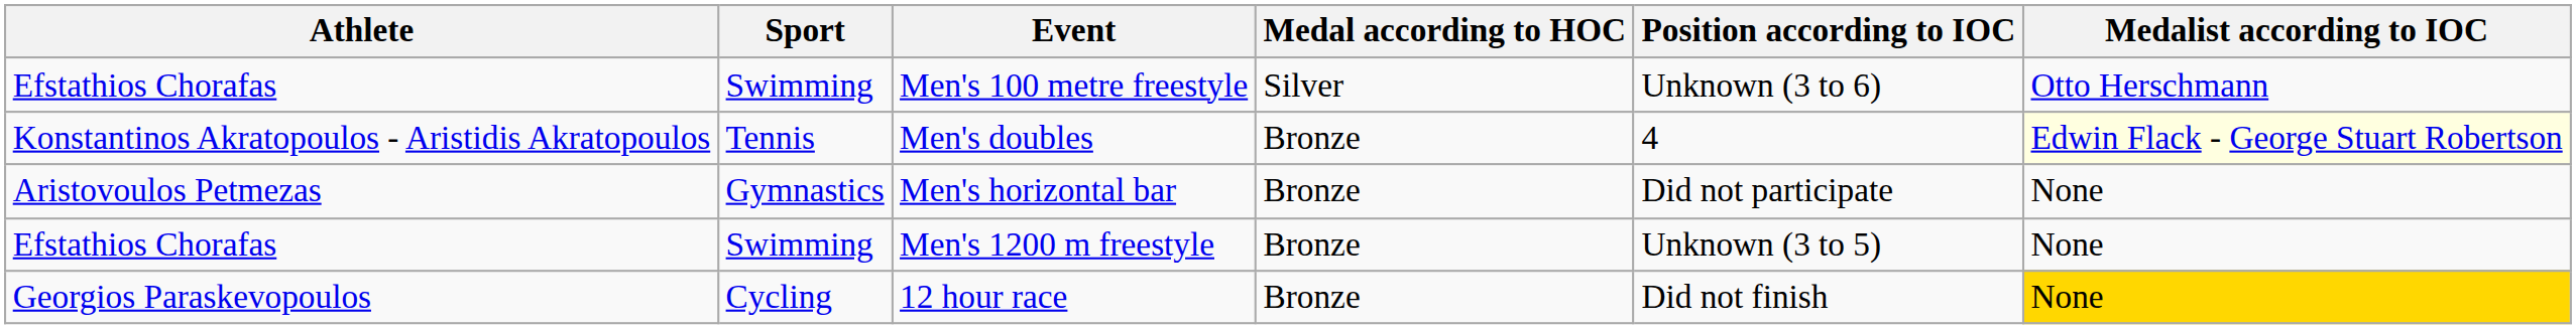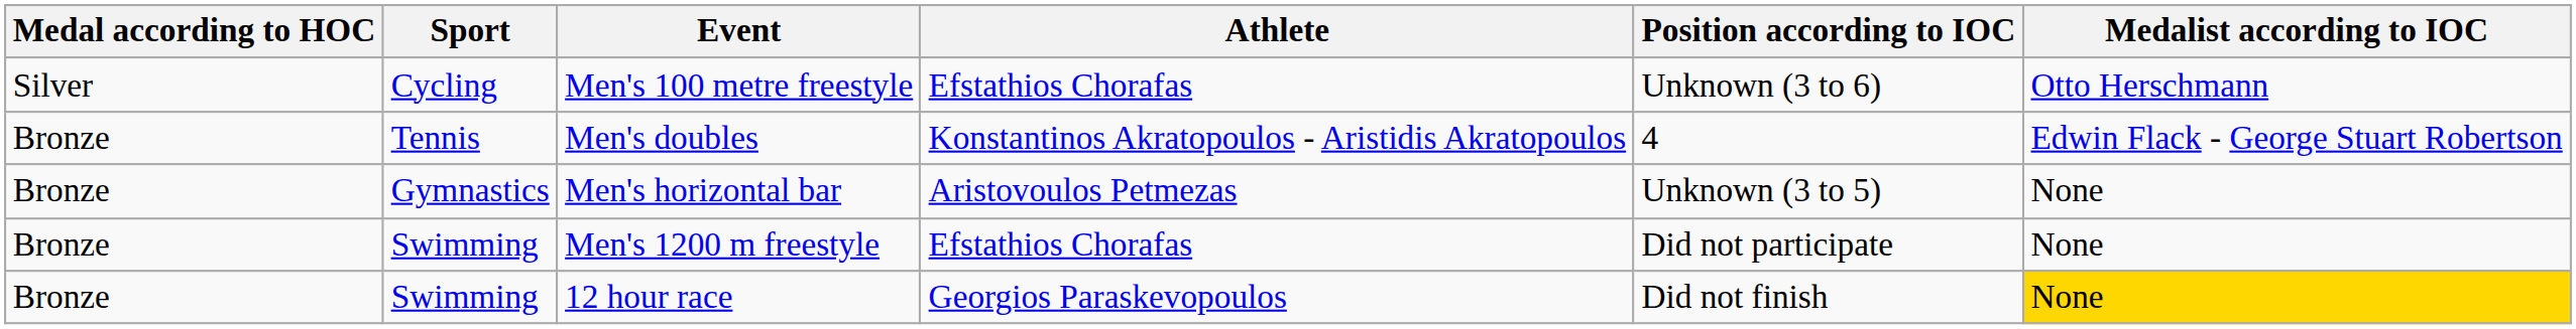columns swapped: Athlete <-> Medal according to HOC
Men's 100 metre freestyle | Sport: Swimming -> Cycling
Men's doubles | Medalist according to IOC: lightyellow background -> no background
Men's horizontal bar | Position according to IOC: Did not participate -> Unknown (3 to 5)
Men's 1200 m freestyle | Position according to IOC: Unknown (3 to 5) -> Did not participate
12 hour race | Sport: Cycling -> Swimming
